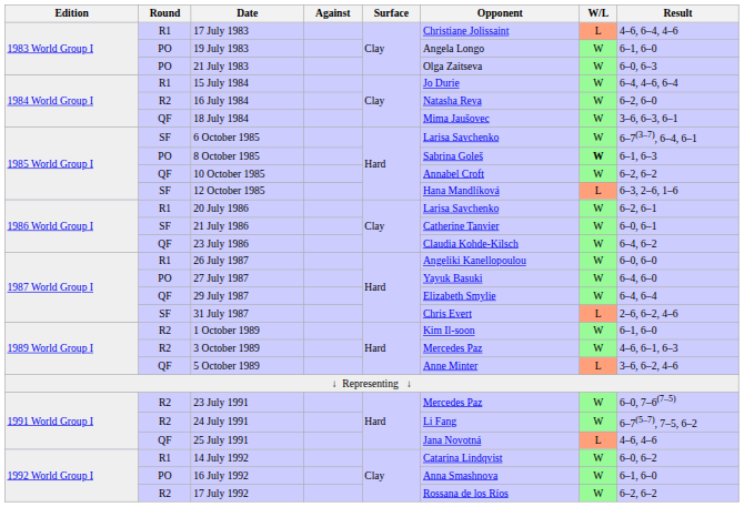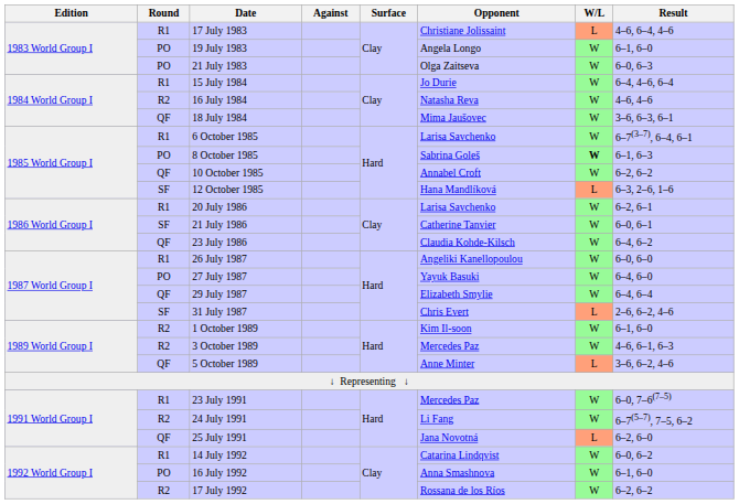16 July 1984 | Result: 6–2, 6–0 -> 4–6, 4–6
6 October 1985 | Round: SF -> R1
23 July 1991 | Round: R2 -> R1
25 July 1991 | Result: 4–6, 4–6 -> 6–2, 6–0
